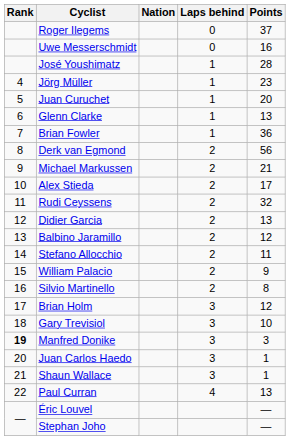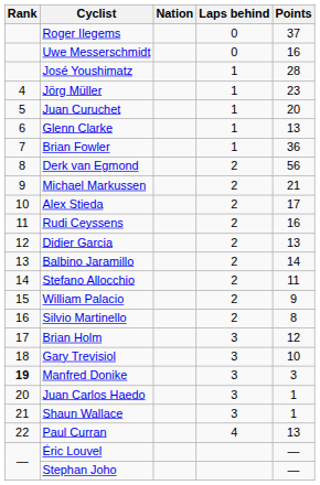Rudi Ceyssens | Points: 32 -> 16
Balbino Jaramillo | Points: 12 -> 14
